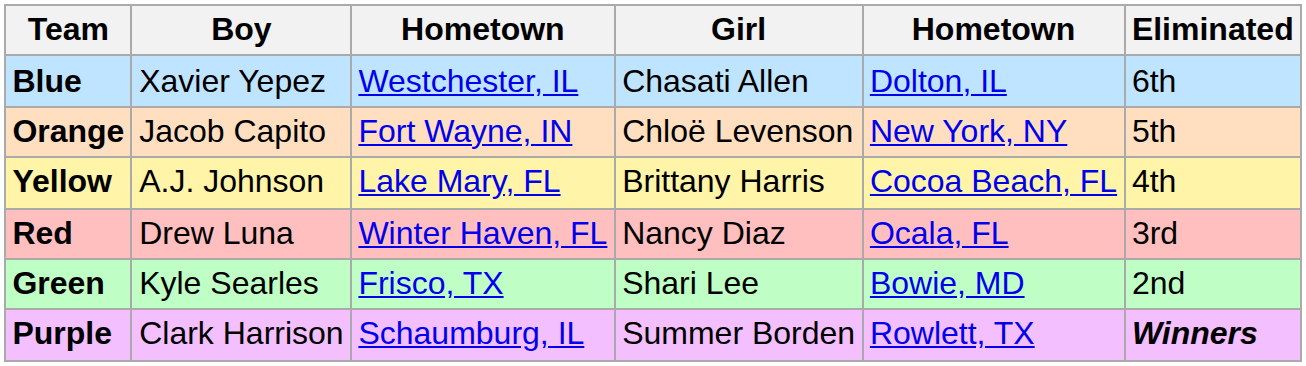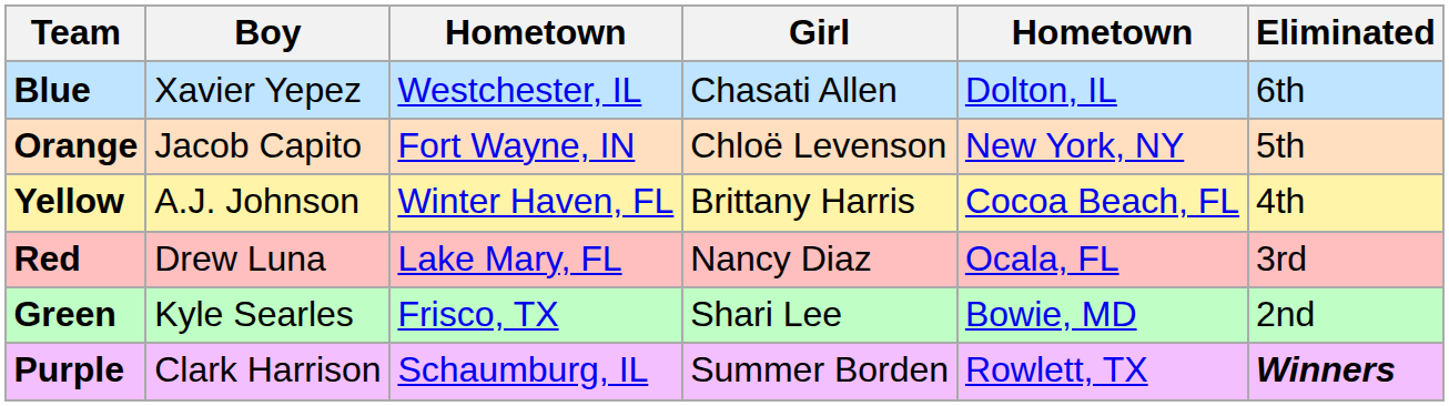Yellow | column 3: Lake Mary, FL -> Winter Haven, FL
Red | column 3: Winter Haven, FL -> Lake Mary, FL
